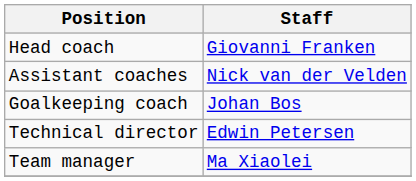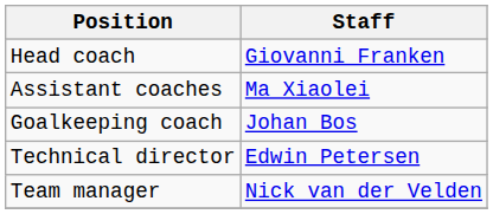Assistant coaches | Staff: Nick van der Velden -> Ma Xiaolei
Team manager | Staff: Ma Xiaolei -> Nick van der Velden
